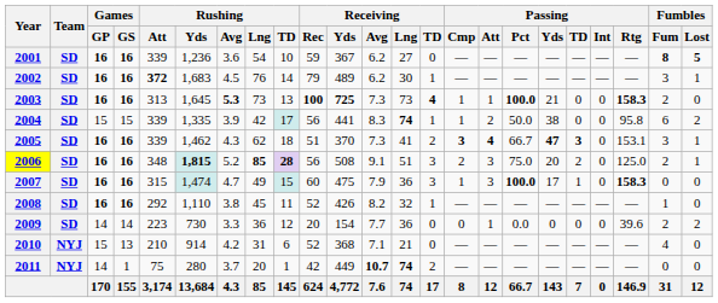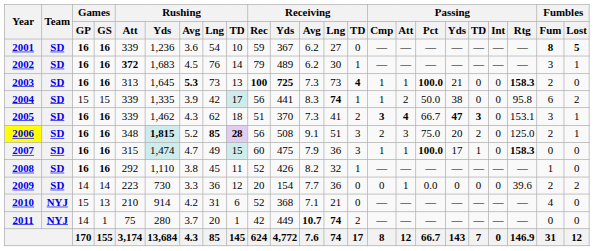2007 | Passing / Att: 3 -> 1
